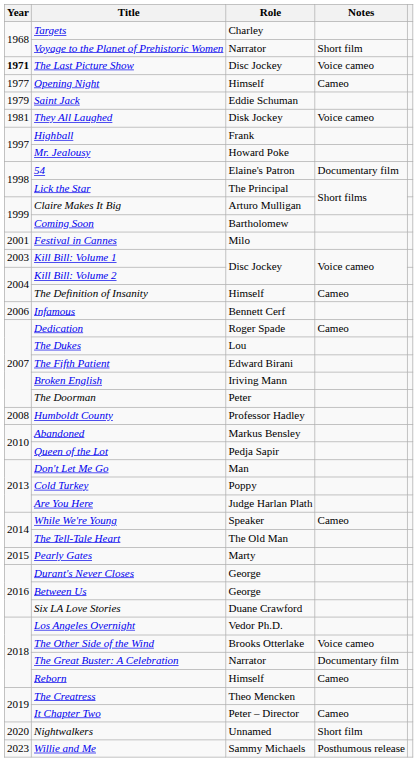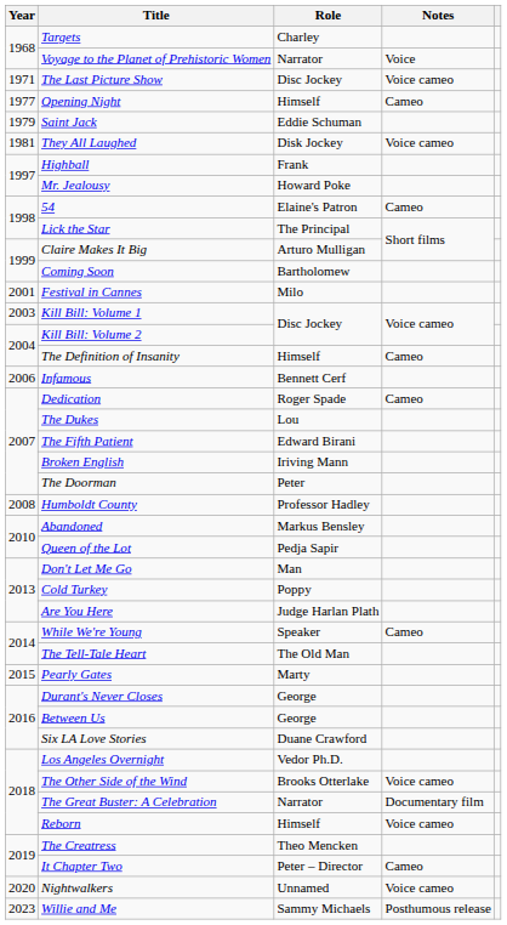Voyage to the Planet of Prehistoric Women | Notes: Short film -> Voice
The Last Picture Show | Year: bold -> normal
54 | Notes: Documentary film -> Cameo
Reborn | Notes: Cameo -> Voice cameo
Nightwalkers | Notes: Short film -> Voice cameo
